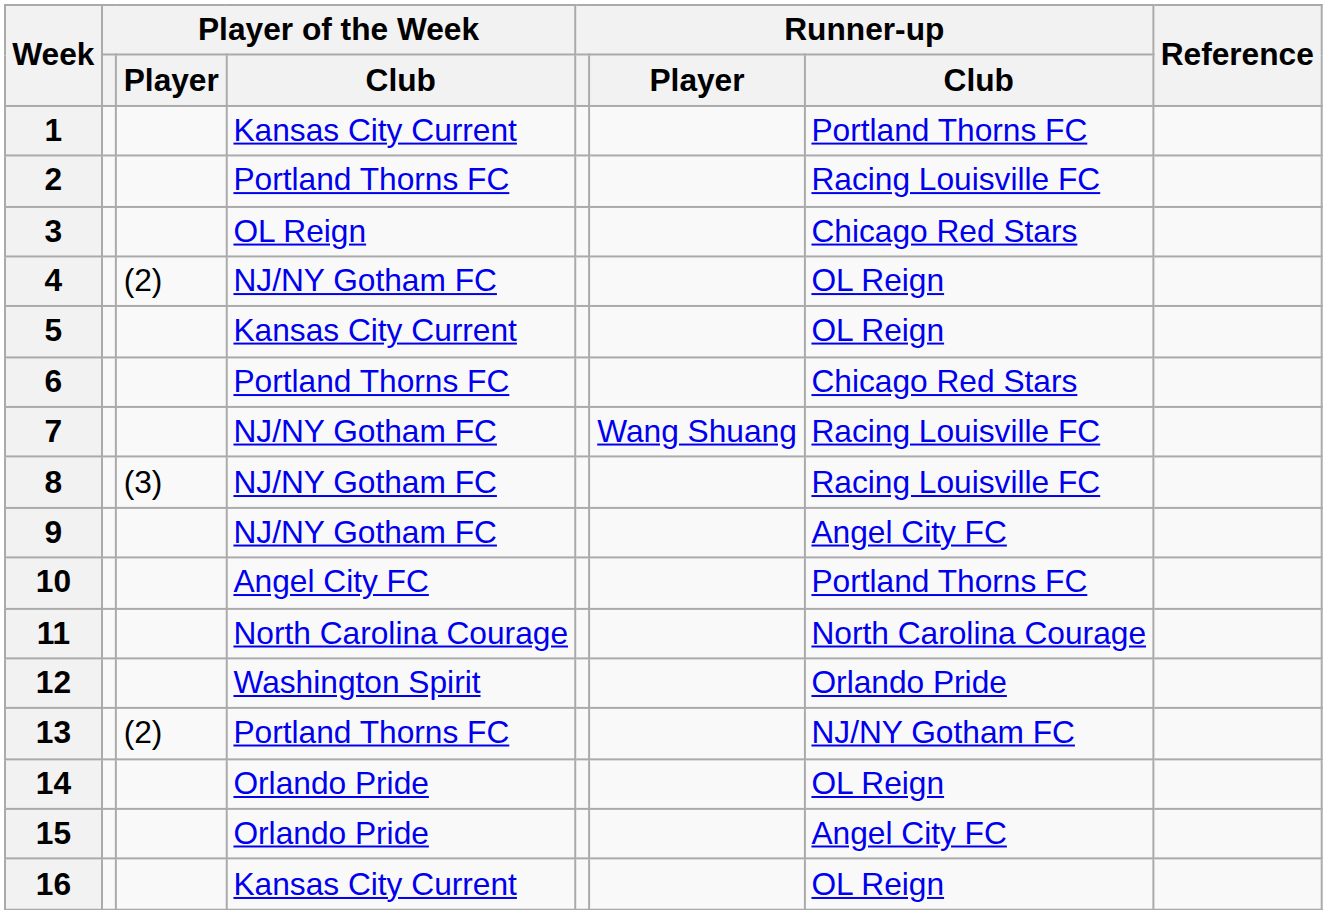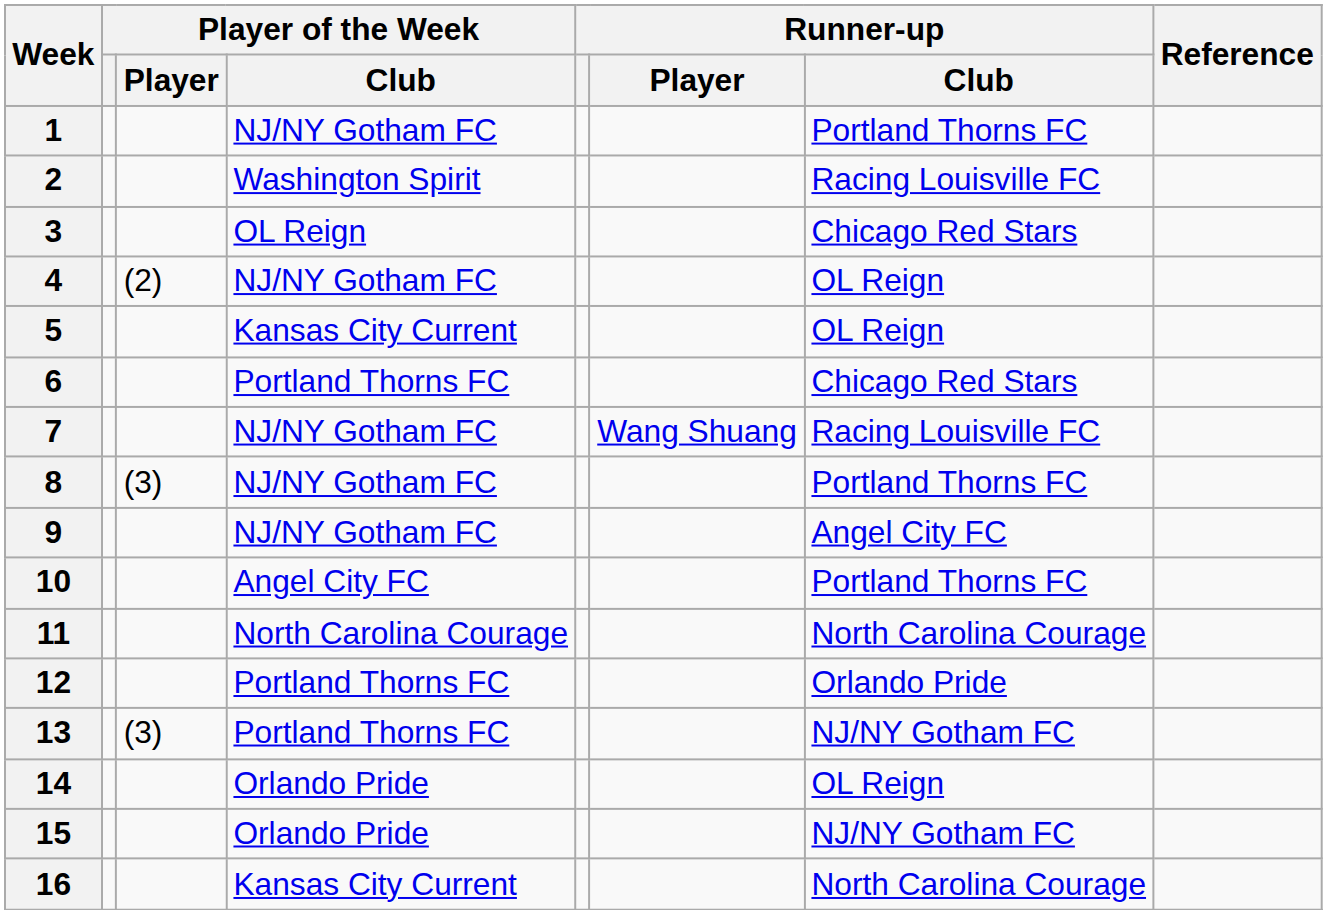1 | Player of the Week / Club: Kansas City Current -> NJ/NY Gotham FC
2 | Player of the Week / Club: Portland Thorns FC -> Washington Spirit
8 | Runner-up / Club: Racing Louisville FC -> Portland Thorns FC
12 | Player of the Week / Club: Washington Spirit -> Portland Thorns FC
13 | Player of the Week / Player: (2) -> (3)
15 | Runner-up / Club: Angel City FC -> NJ/NY Gotham FC
16 | Runner-up / Club: OL Reign -> North Carolina Courage
